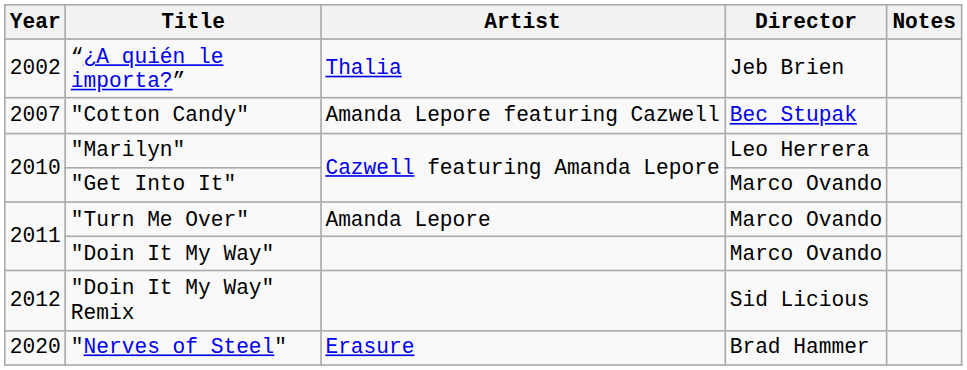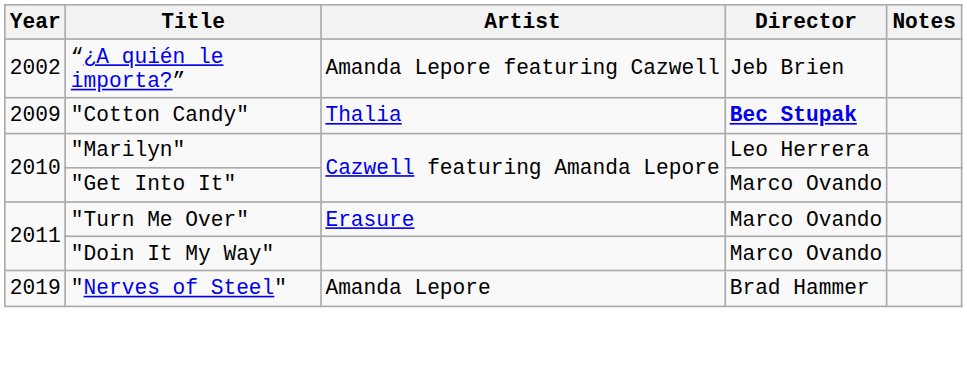“¿A quién le importa?” | Artist: Thalia -> Amanda Lepore featuring Cazwell
"Cotton Candy" | Year: 2007 -> 2009
"Cotton Candy" | Artist: Amanda Lepore featuring Cazwell -> Thalia
"Cotton Candy" | Director: normal -> bold
"Turn Me Over" | Artist: Amanda Lepore -> Erasure
- row: 2012 | "Doin It My Way" Remix | Sid Licious
"Nerves of Steel" | Year: 2020 -> 2019
"Nerves of Steel" | Artist: Erasure -> Amanda Lepore
